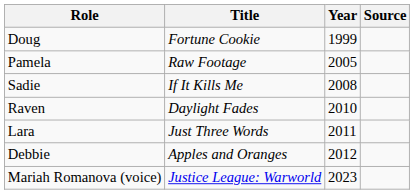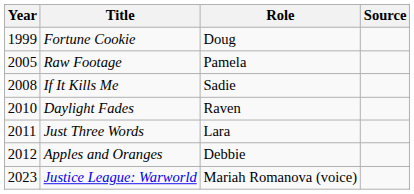columns swapped: Year <-> Role
